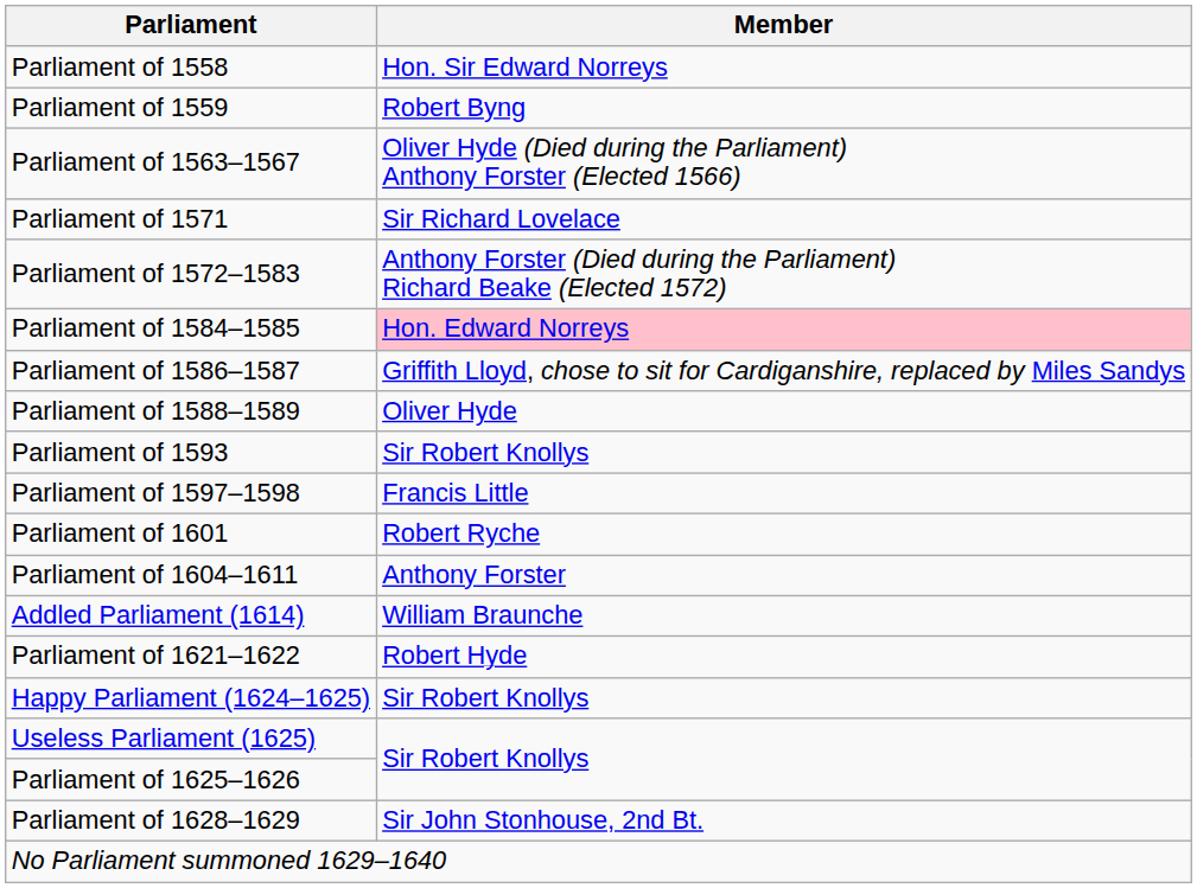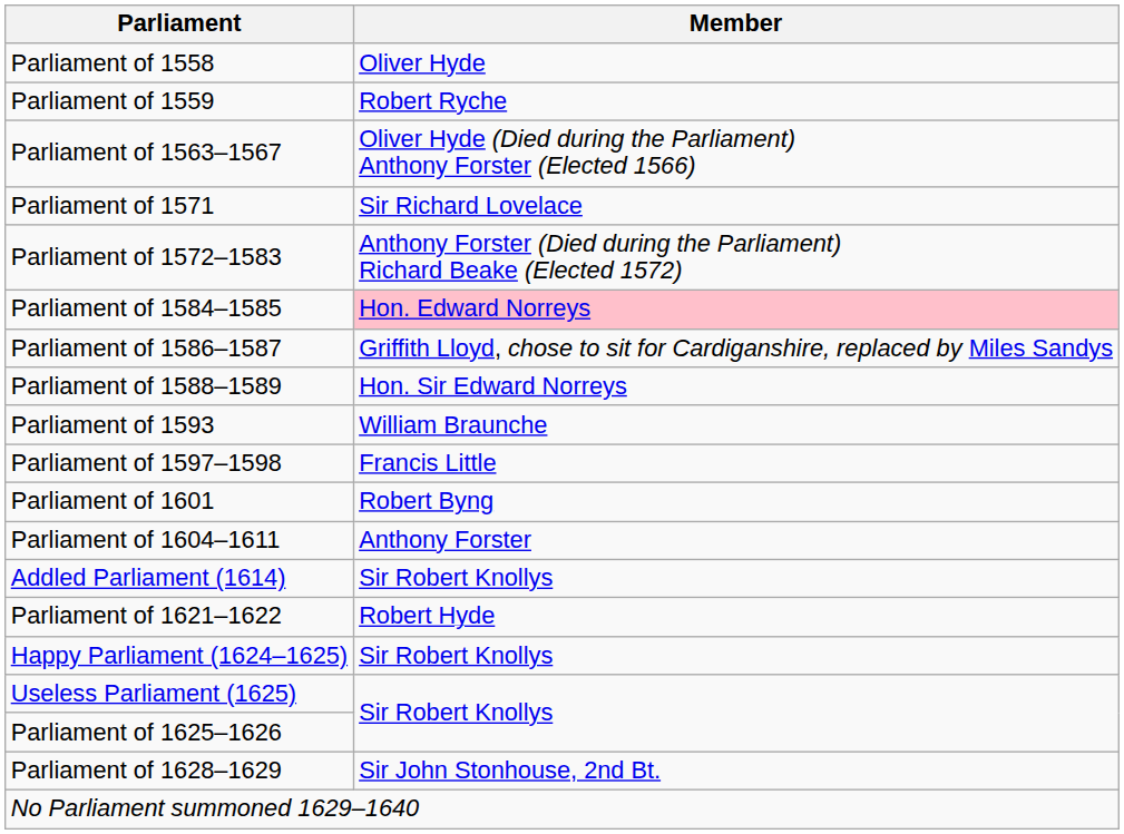Parliament of 1558 | Member: Hon. Sir Edward Norreys -> Oliver Hyde
Parliament of 1559 | Member: Robert Byng -> Robert Ryche
Parliament of 1588–1589 | Member: Oliver Hyde -> Hon. Sir Edward Norreys
Parliament of 1593 | Member: Sir Robert Knollys -> William Braunche
Parliament of 1601 | Member: Robert Ryche -> Robert Byng
Addled Parliament (1614) | Member: William Braunche -> Sir Robert Knollys
